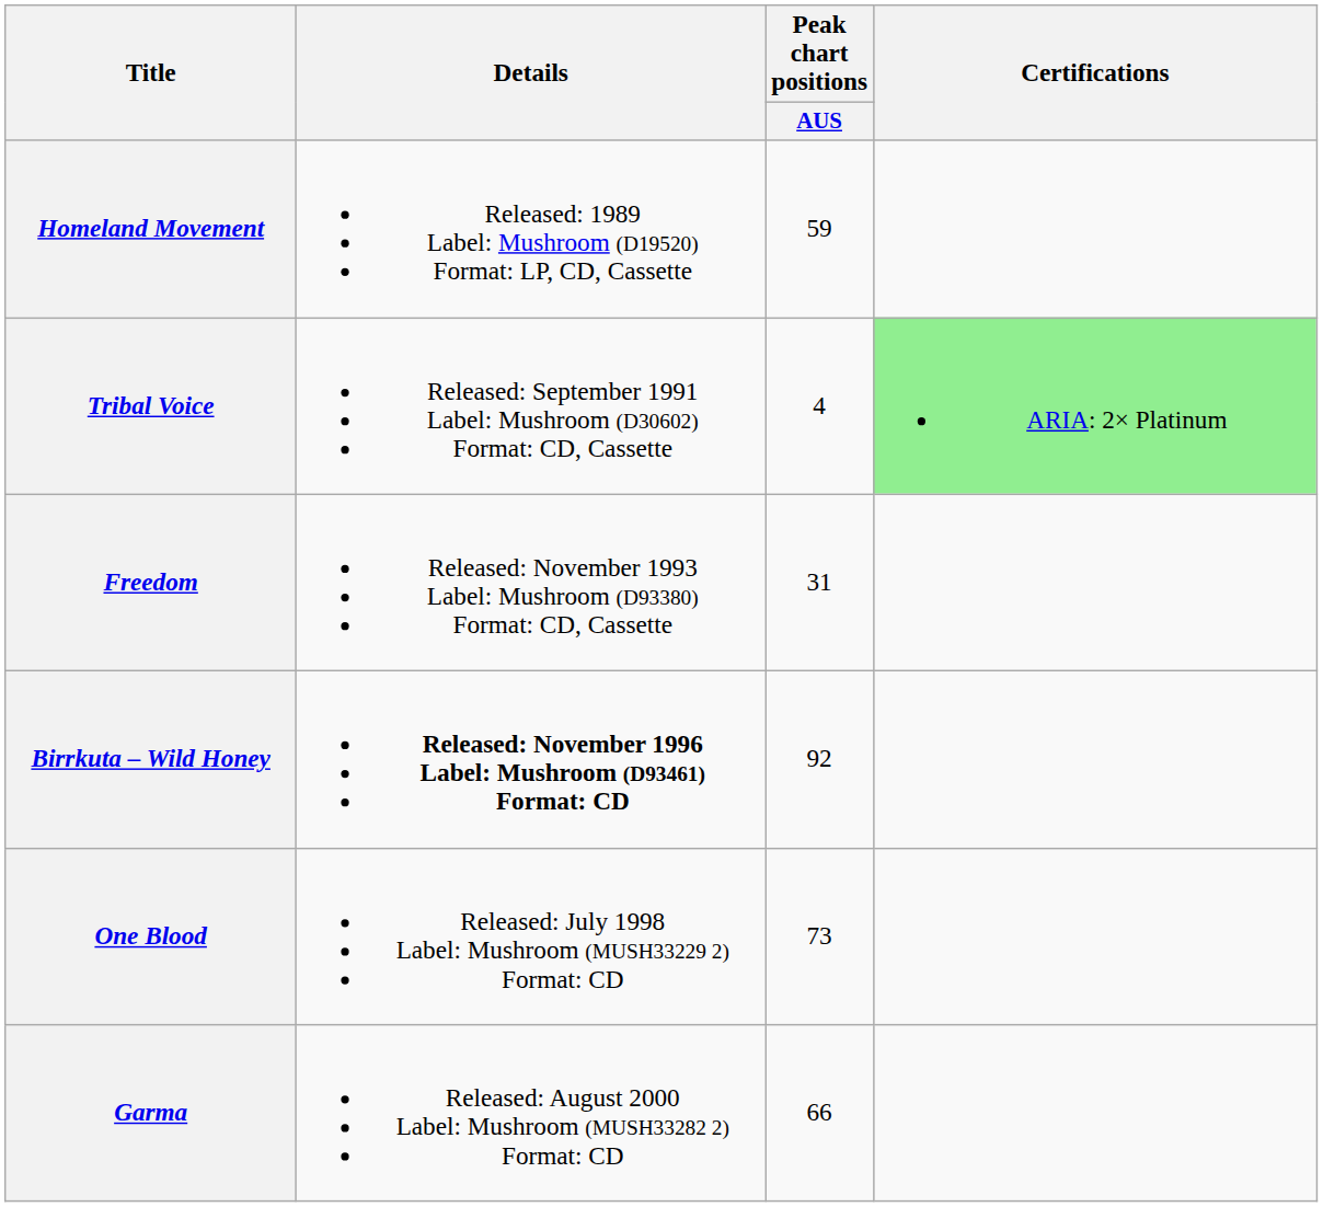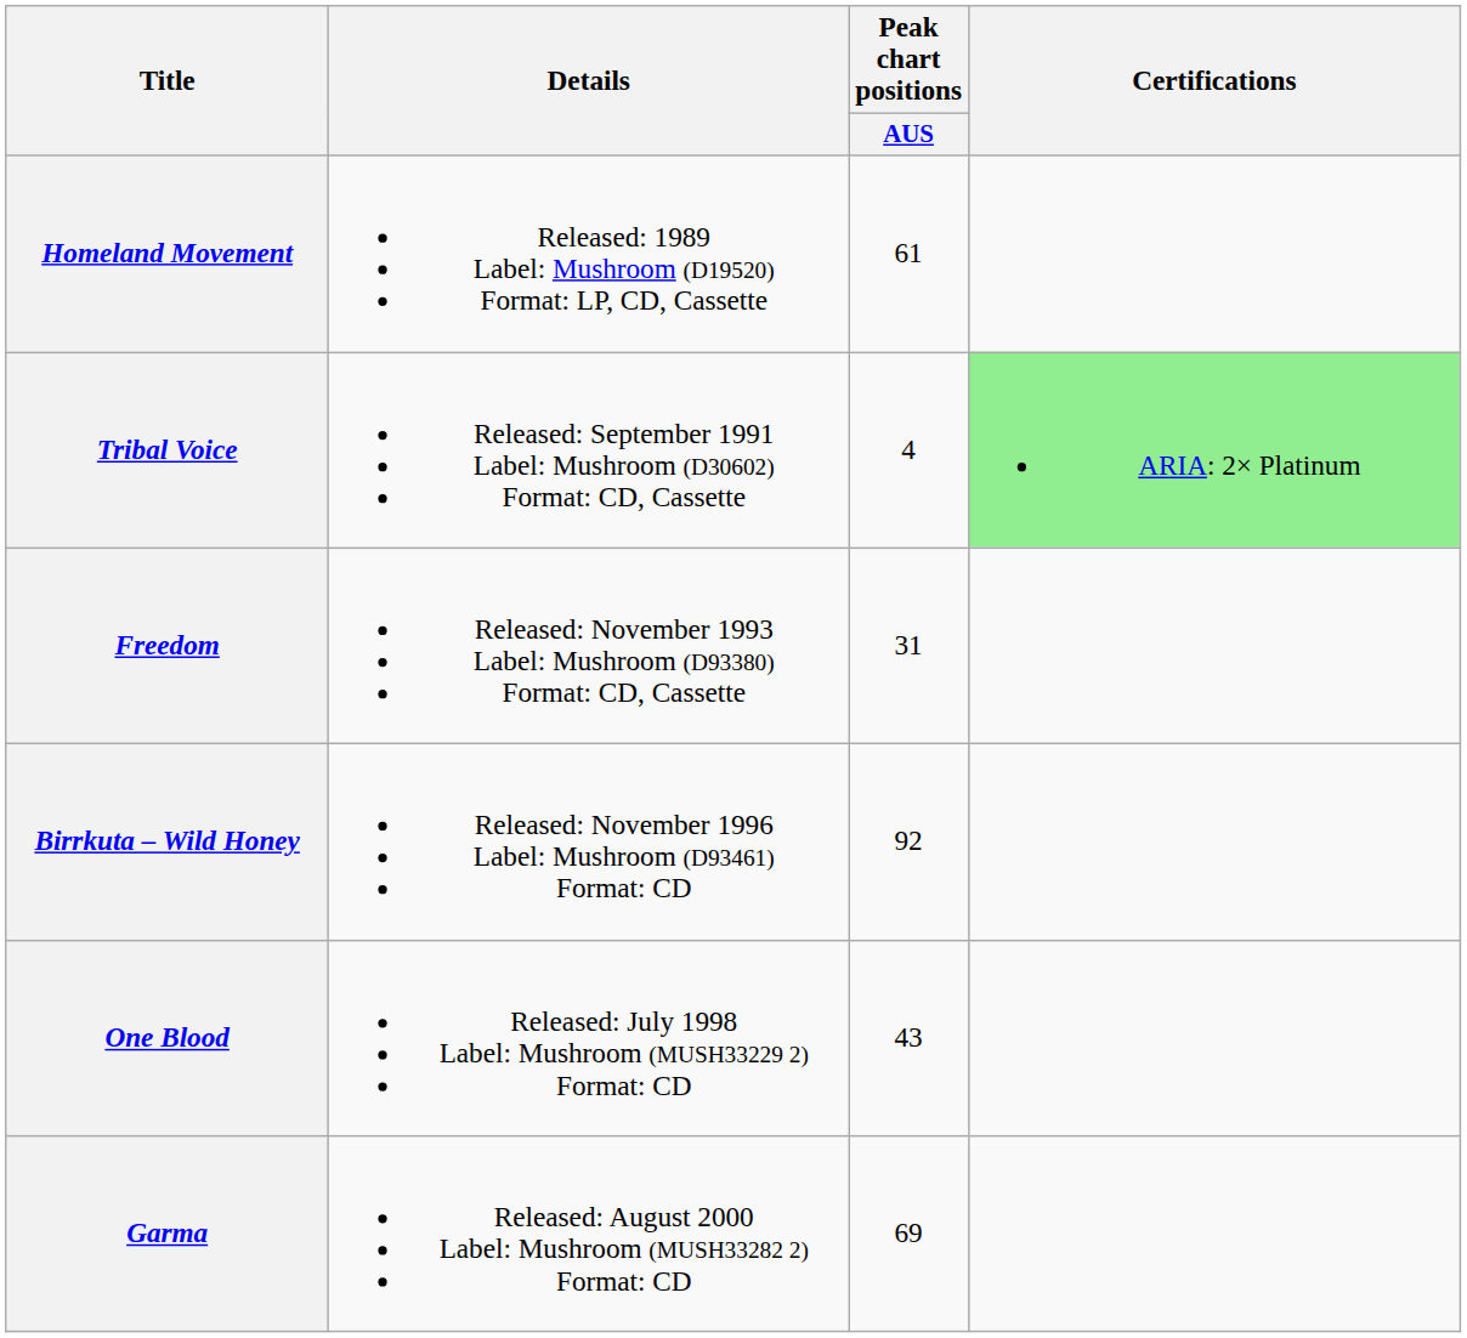Homeland Movement | Peak chart positions / AUS: 59 -> 61
Birrkuta – Wild Honey | Details: bold -> normal
One Blood | Peak chart positions / AUS: 73 -> 43
Garma | Peak chart positions / AUS: 66 -> 69
